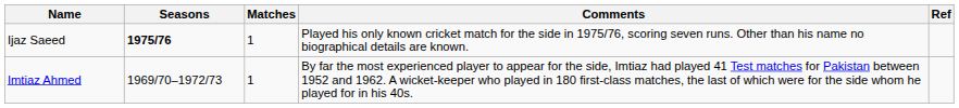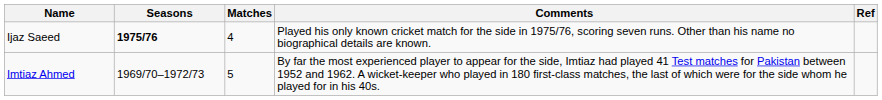Ijaz Saeed | Matches: 1 -> 4
Imtiaz Ahmed | Matches: 1 -> 5
